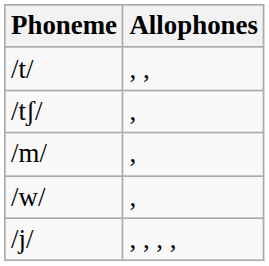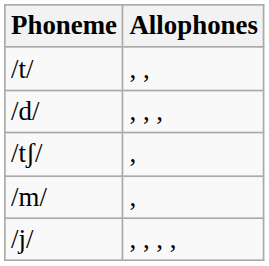+ row: /d/ | , , ,
- row: /w/ | ,
